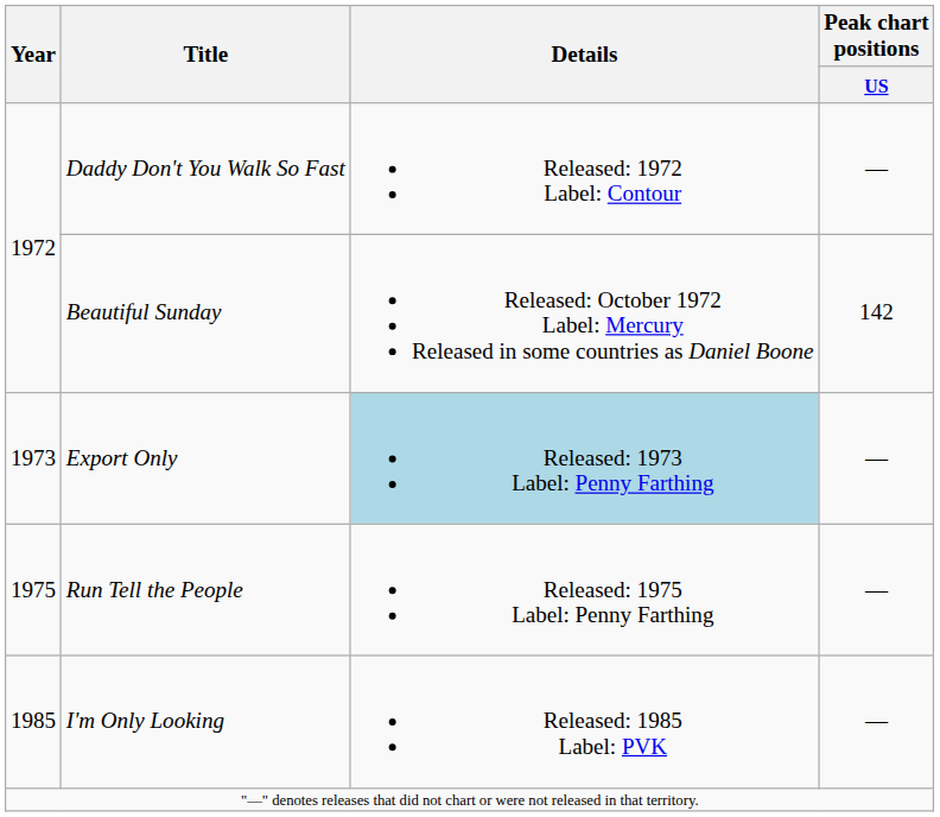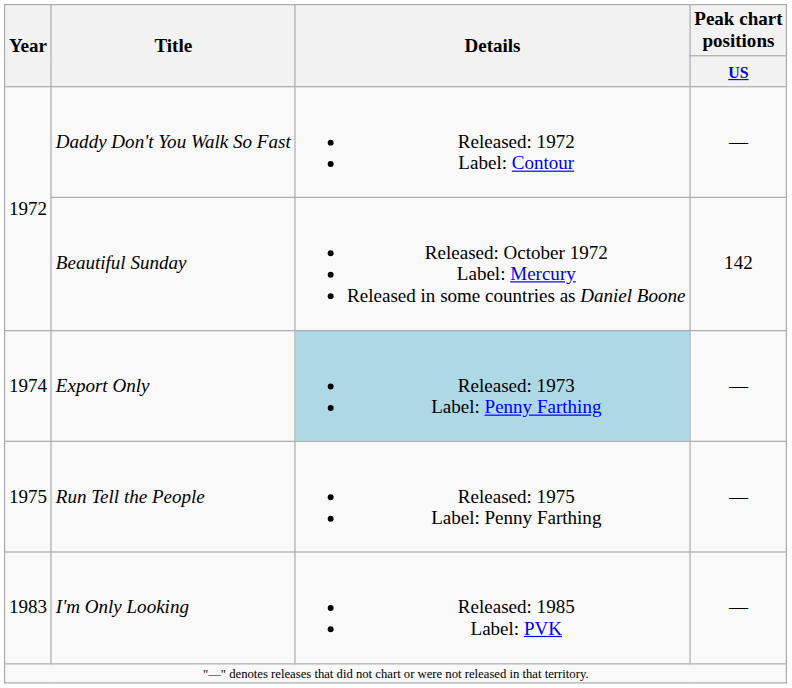Export Only | Year: 1973 -> 1974
I'm Only Looking | Year: 1985 -> 1983
